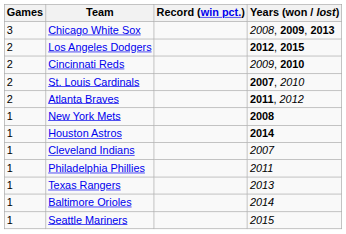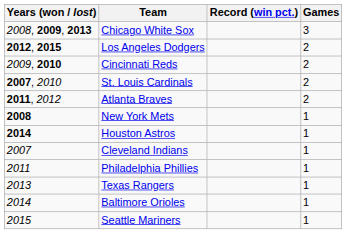columns swapped: Games <-> Years (won / lost)
